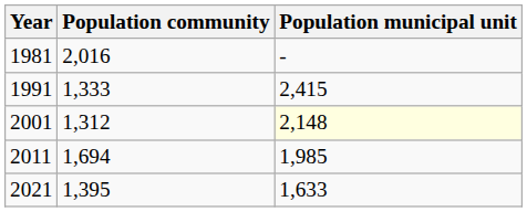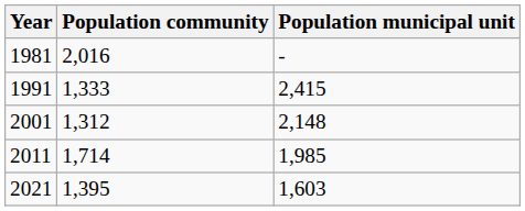2001 | Population municipal unit: lightyellow background -> no background
2011 | Population community: 1,694 -> 1,714
2021 | Population municipal unit: 1,633 -> 1,603
